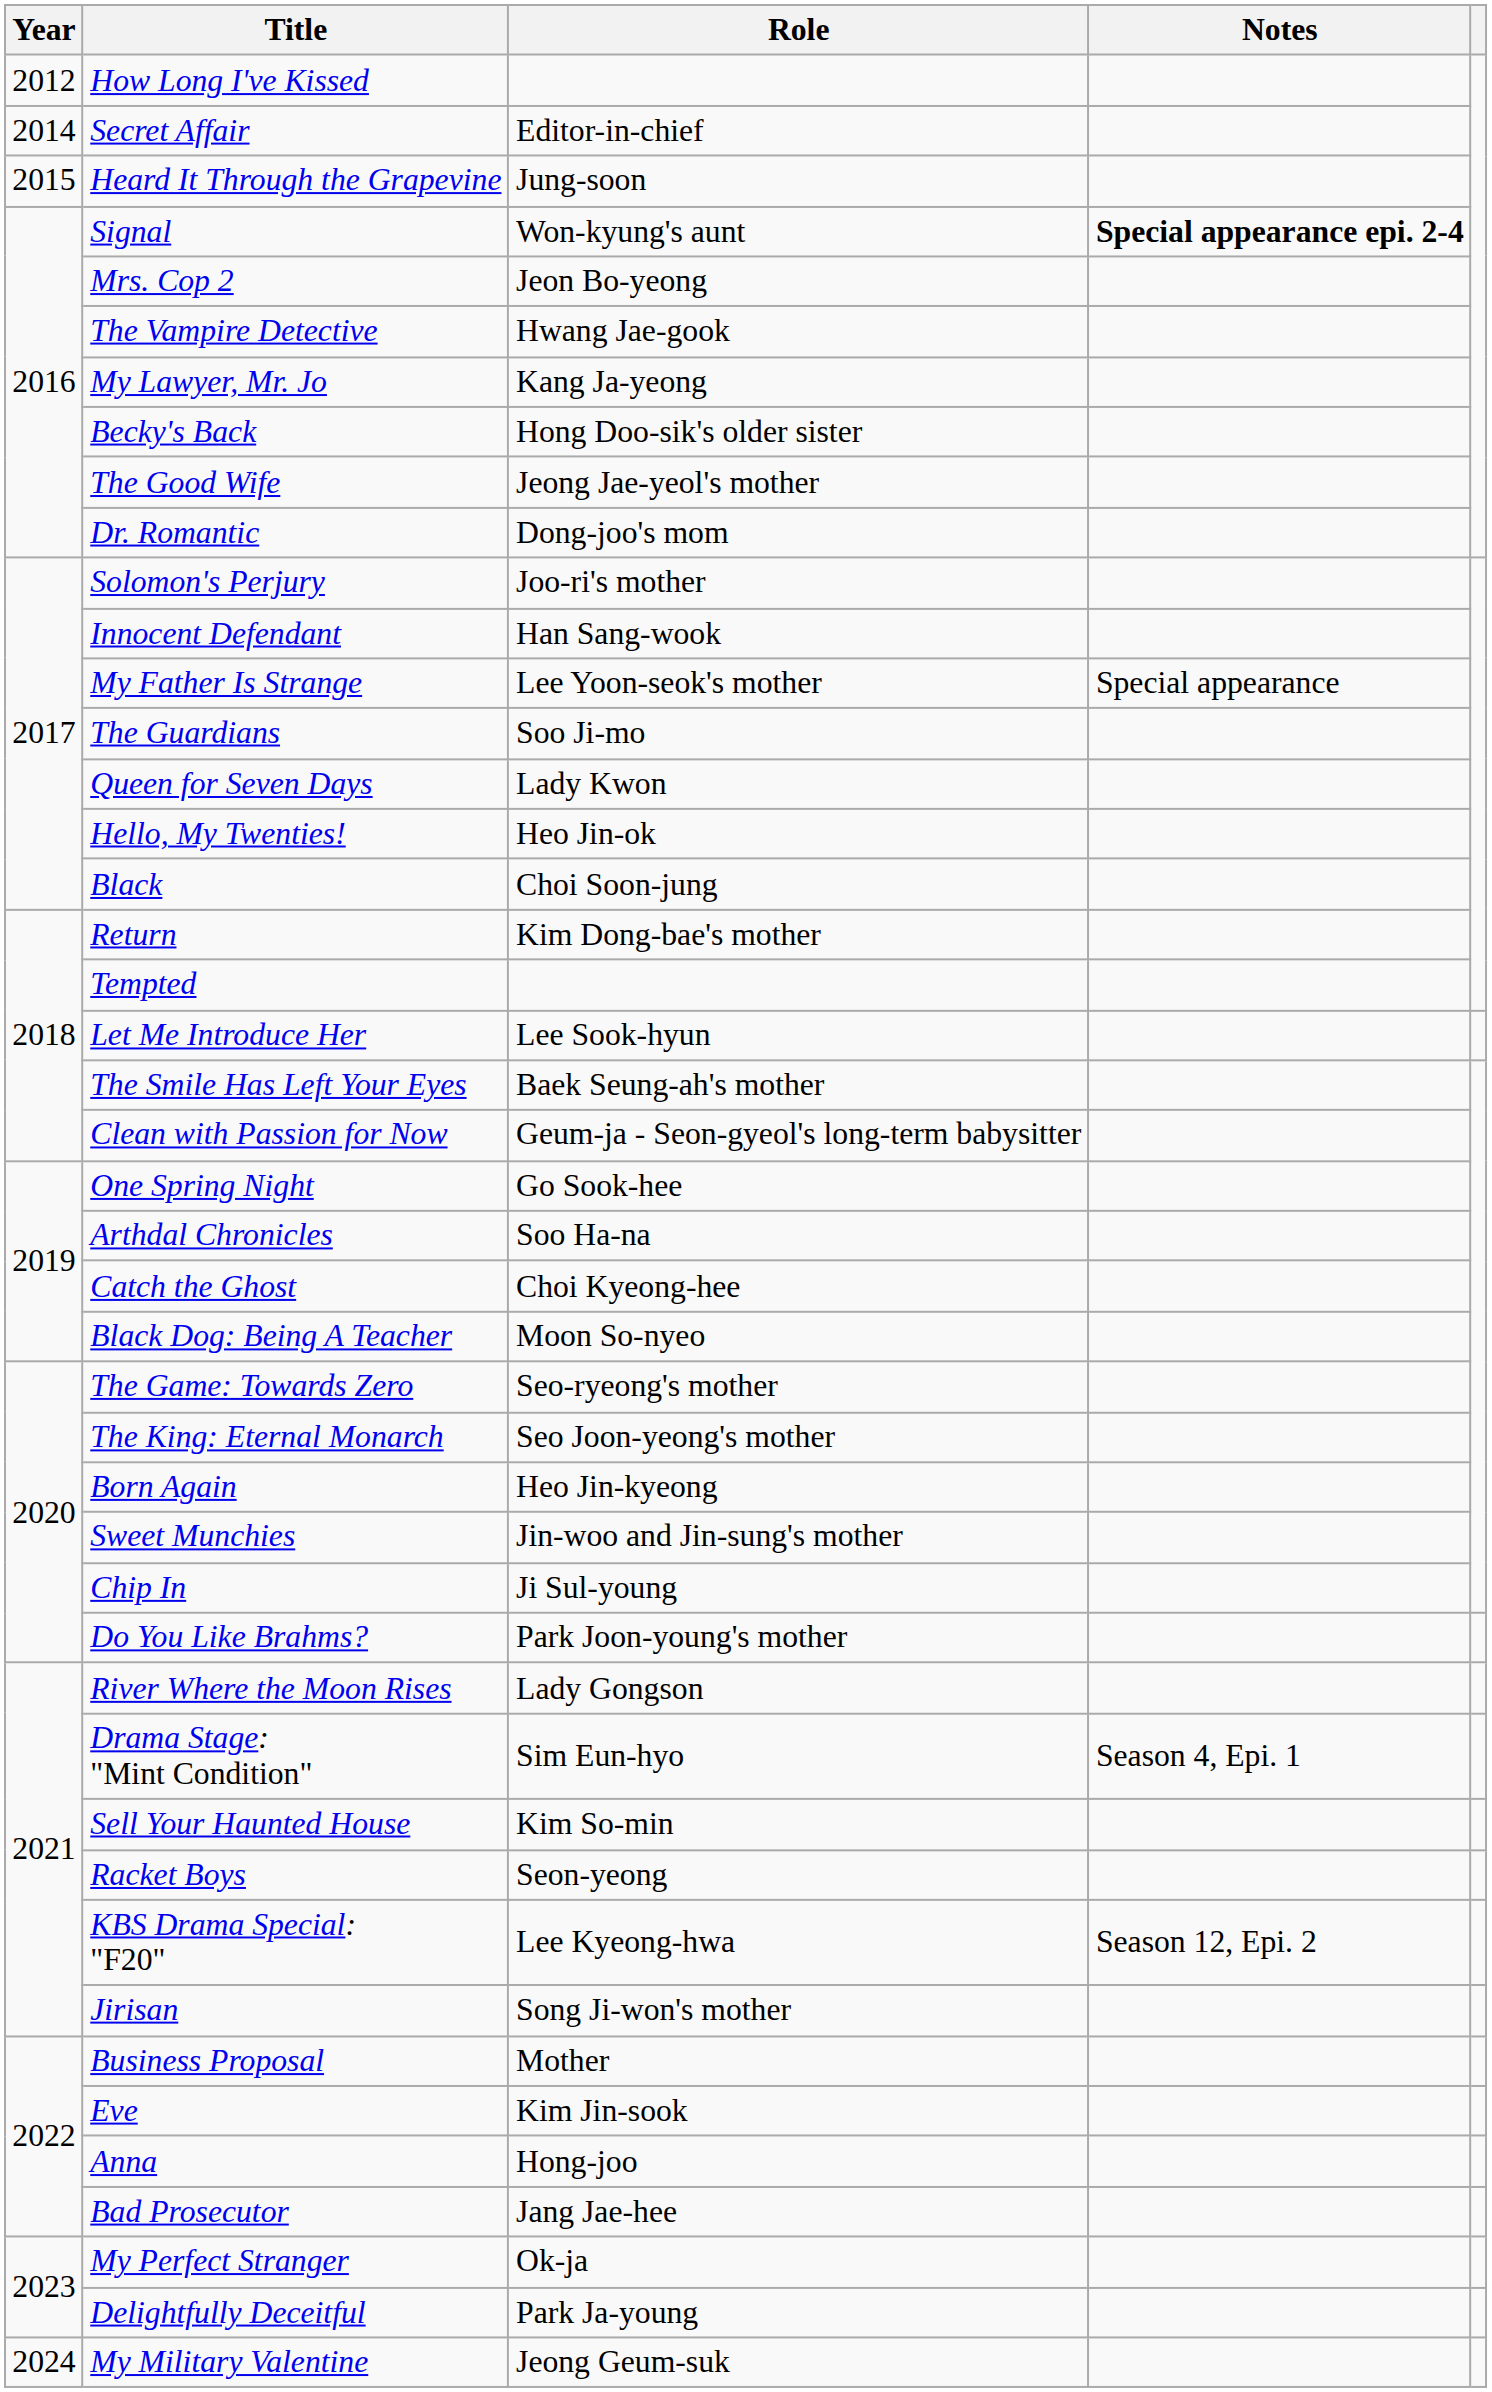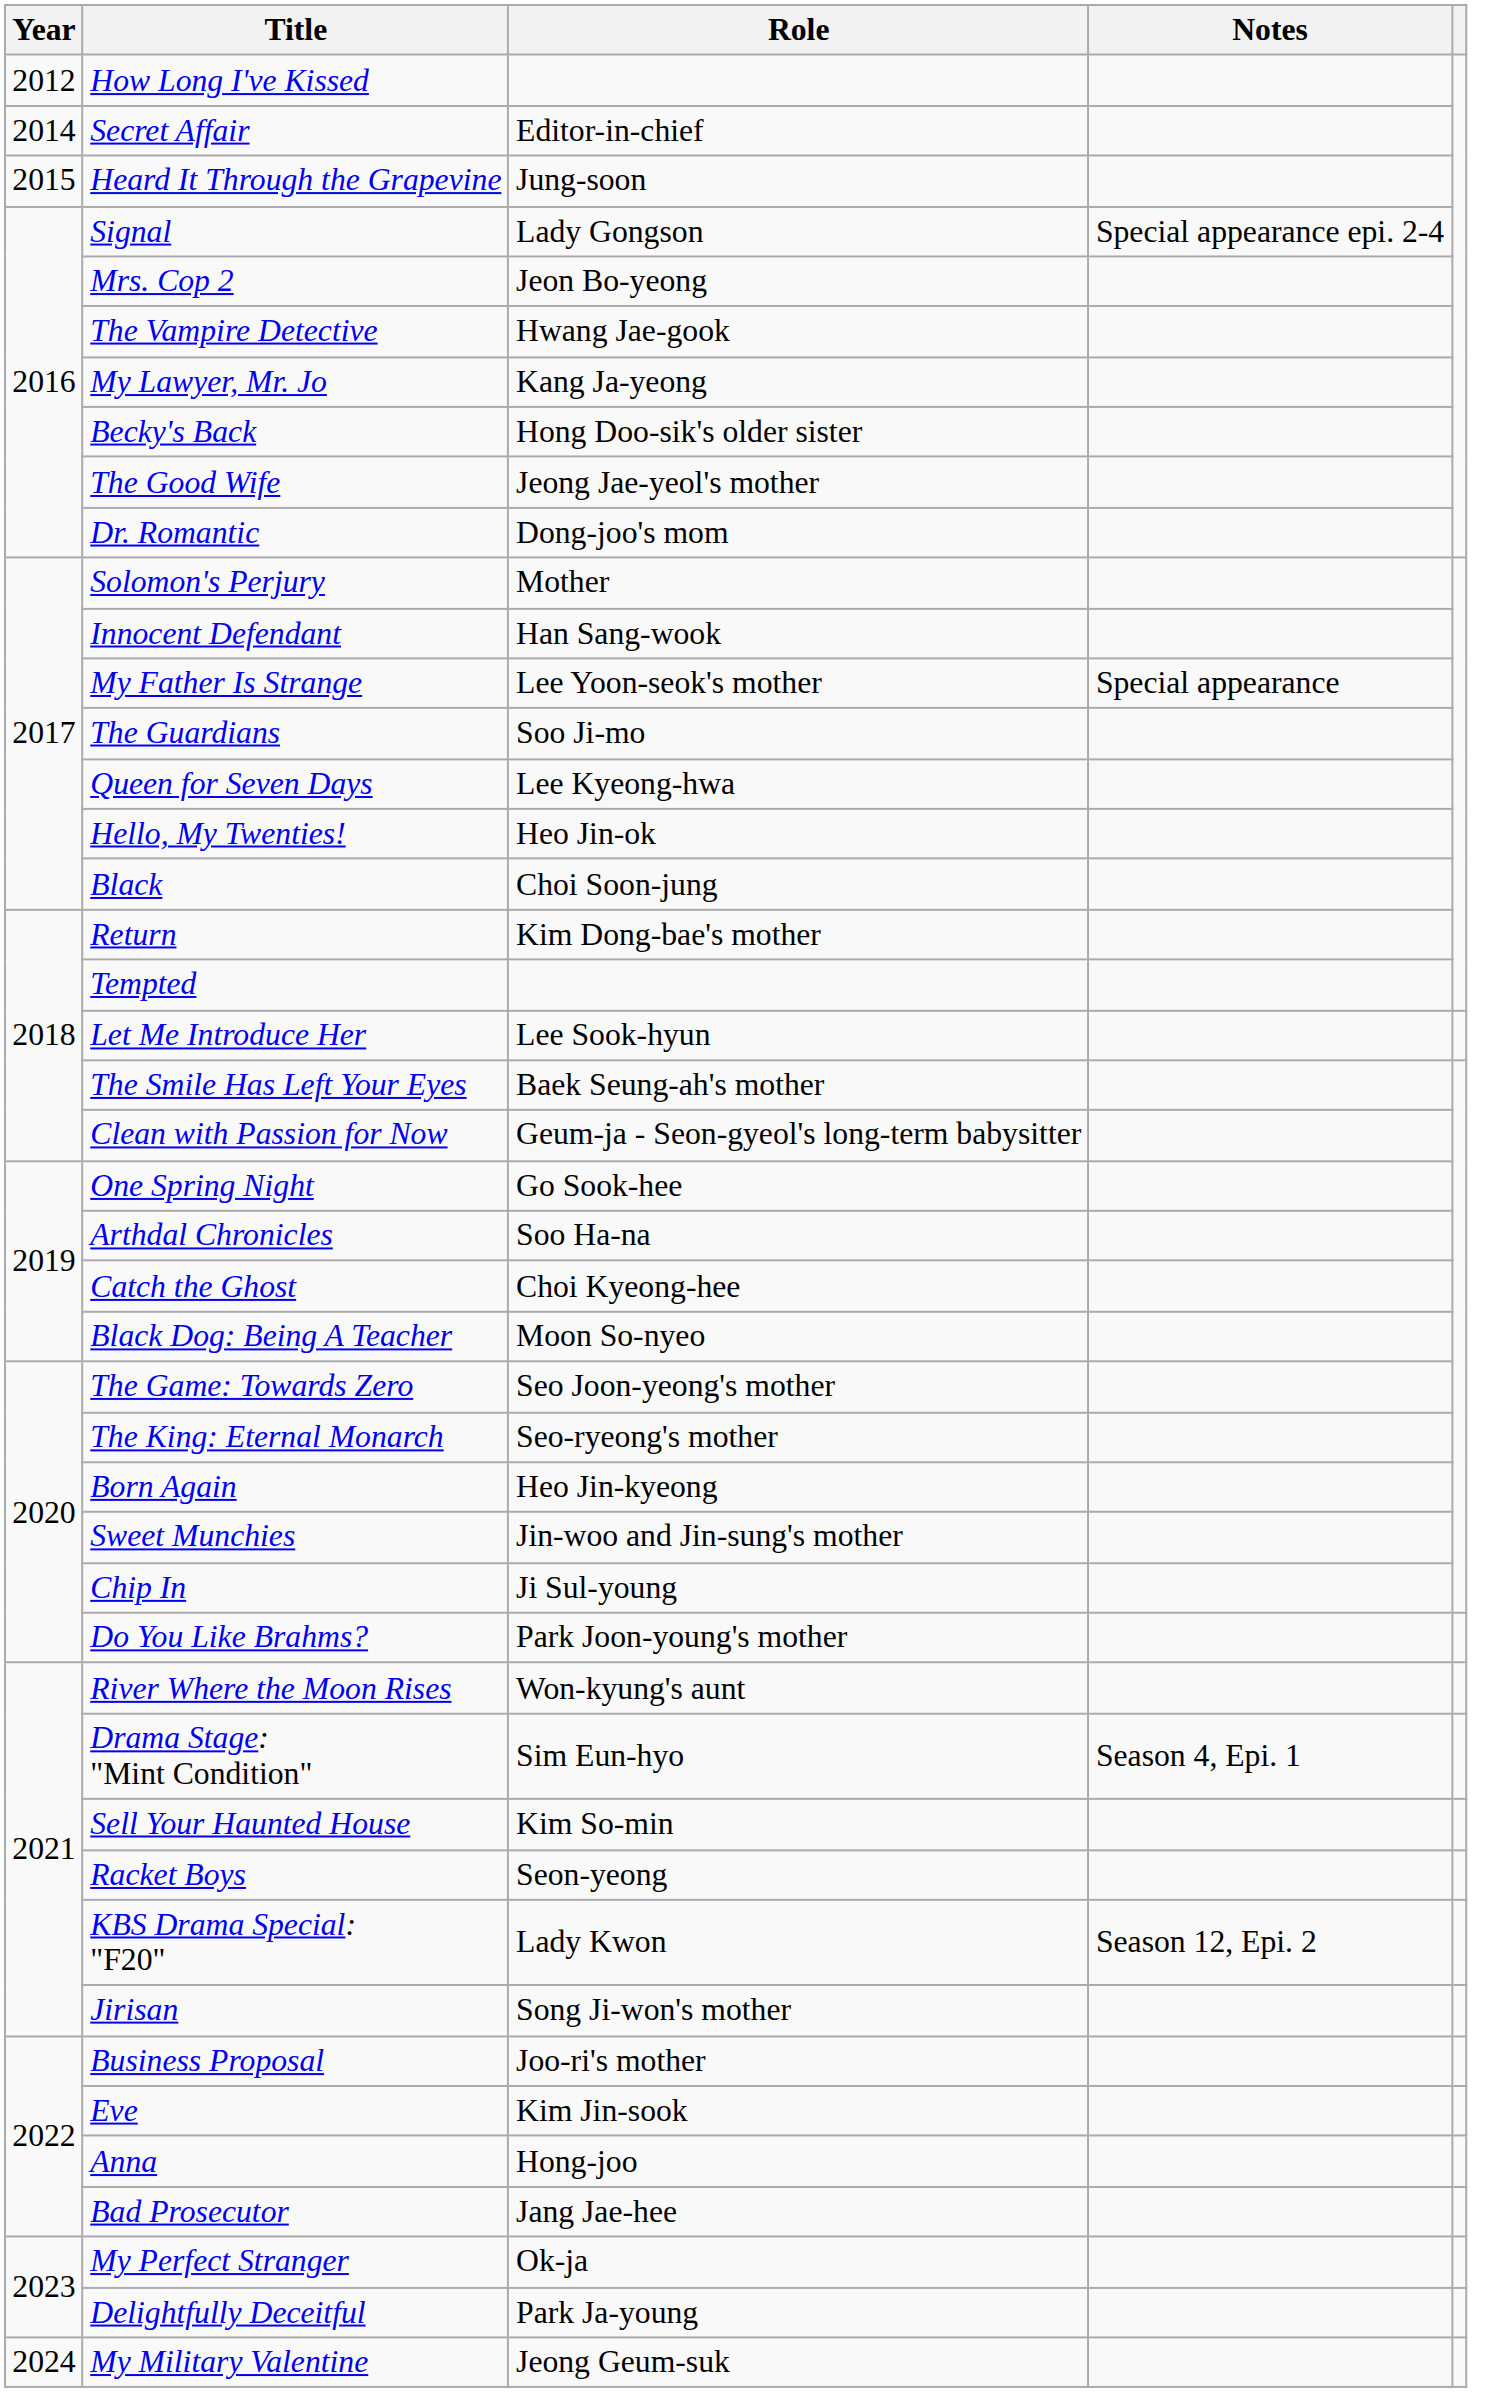Signal | Role: Won-kyung's aunt -> Lady Gongson
Signal | Notes: bold -> normal
Solomon's Perjury | Role: Joo-ri's mother -> Mother
Queen for Seven Days | Role: Lady Kwon -> Lee Kyeong-hwa
The Game: Towards Zero | Role: Seo-ryeong's mother -> Seo Joon-yeong's mother
The King: Eternal Monarch | Role: Seo Joon-yeong's mother -> Seo-ryeong's mother
River Where the Moon Rises | Role: Lady Gongson -> Won-kyung's aunt
KBS Drama Special: "F20" | Role: Lee Kyeong-hwa -> Lady Kwon
Business Proposal | Role: Mother -> Joo-ri's mother
